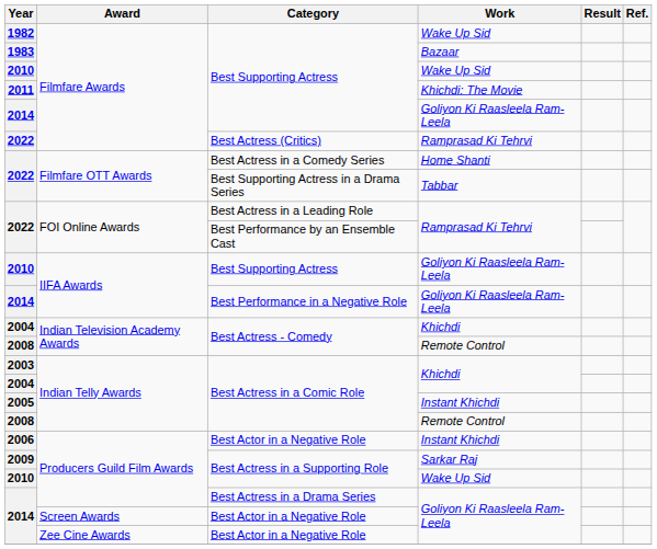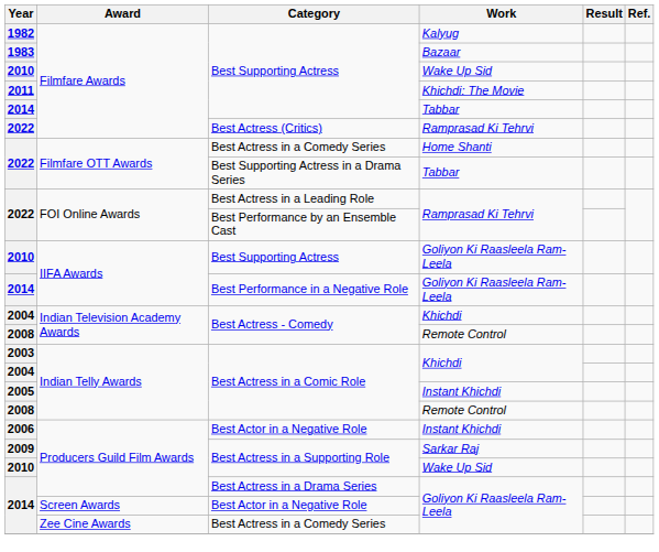1982 | Work: Wake Up Sid -> Kalyug
2014 / Filmfare Awards | Work: Goliyon Ki Raasleela Ram-Leela -> Tabbar
2014 / Zee Cine Awards | Category: Best Actor in a Negative Role -> Best Actress in a Comedy Series
